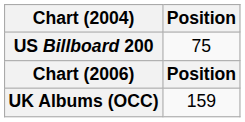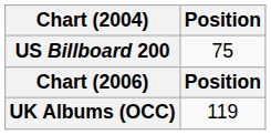UK Albums (OCC) | Position: 159 -> 119
